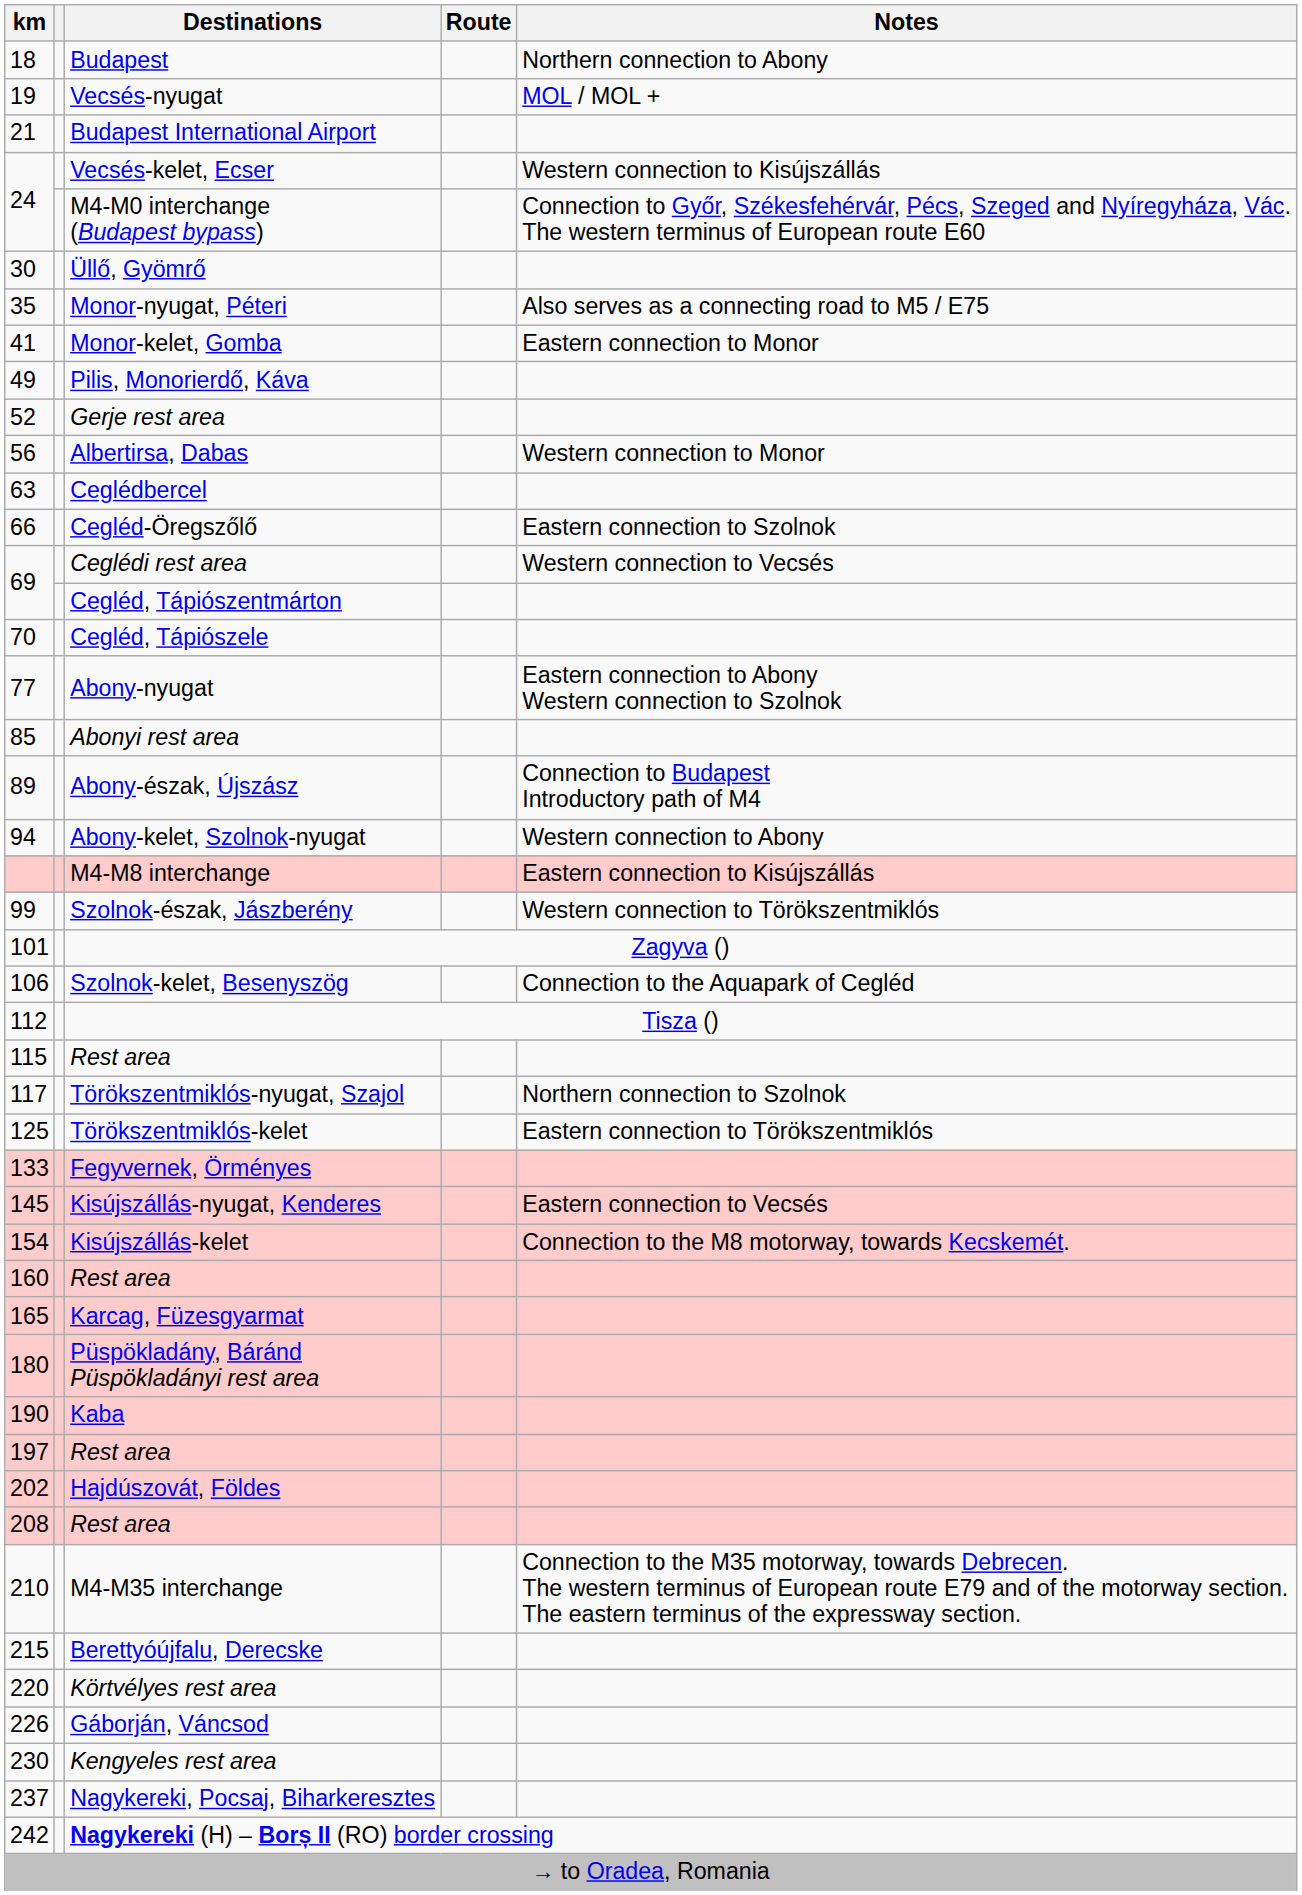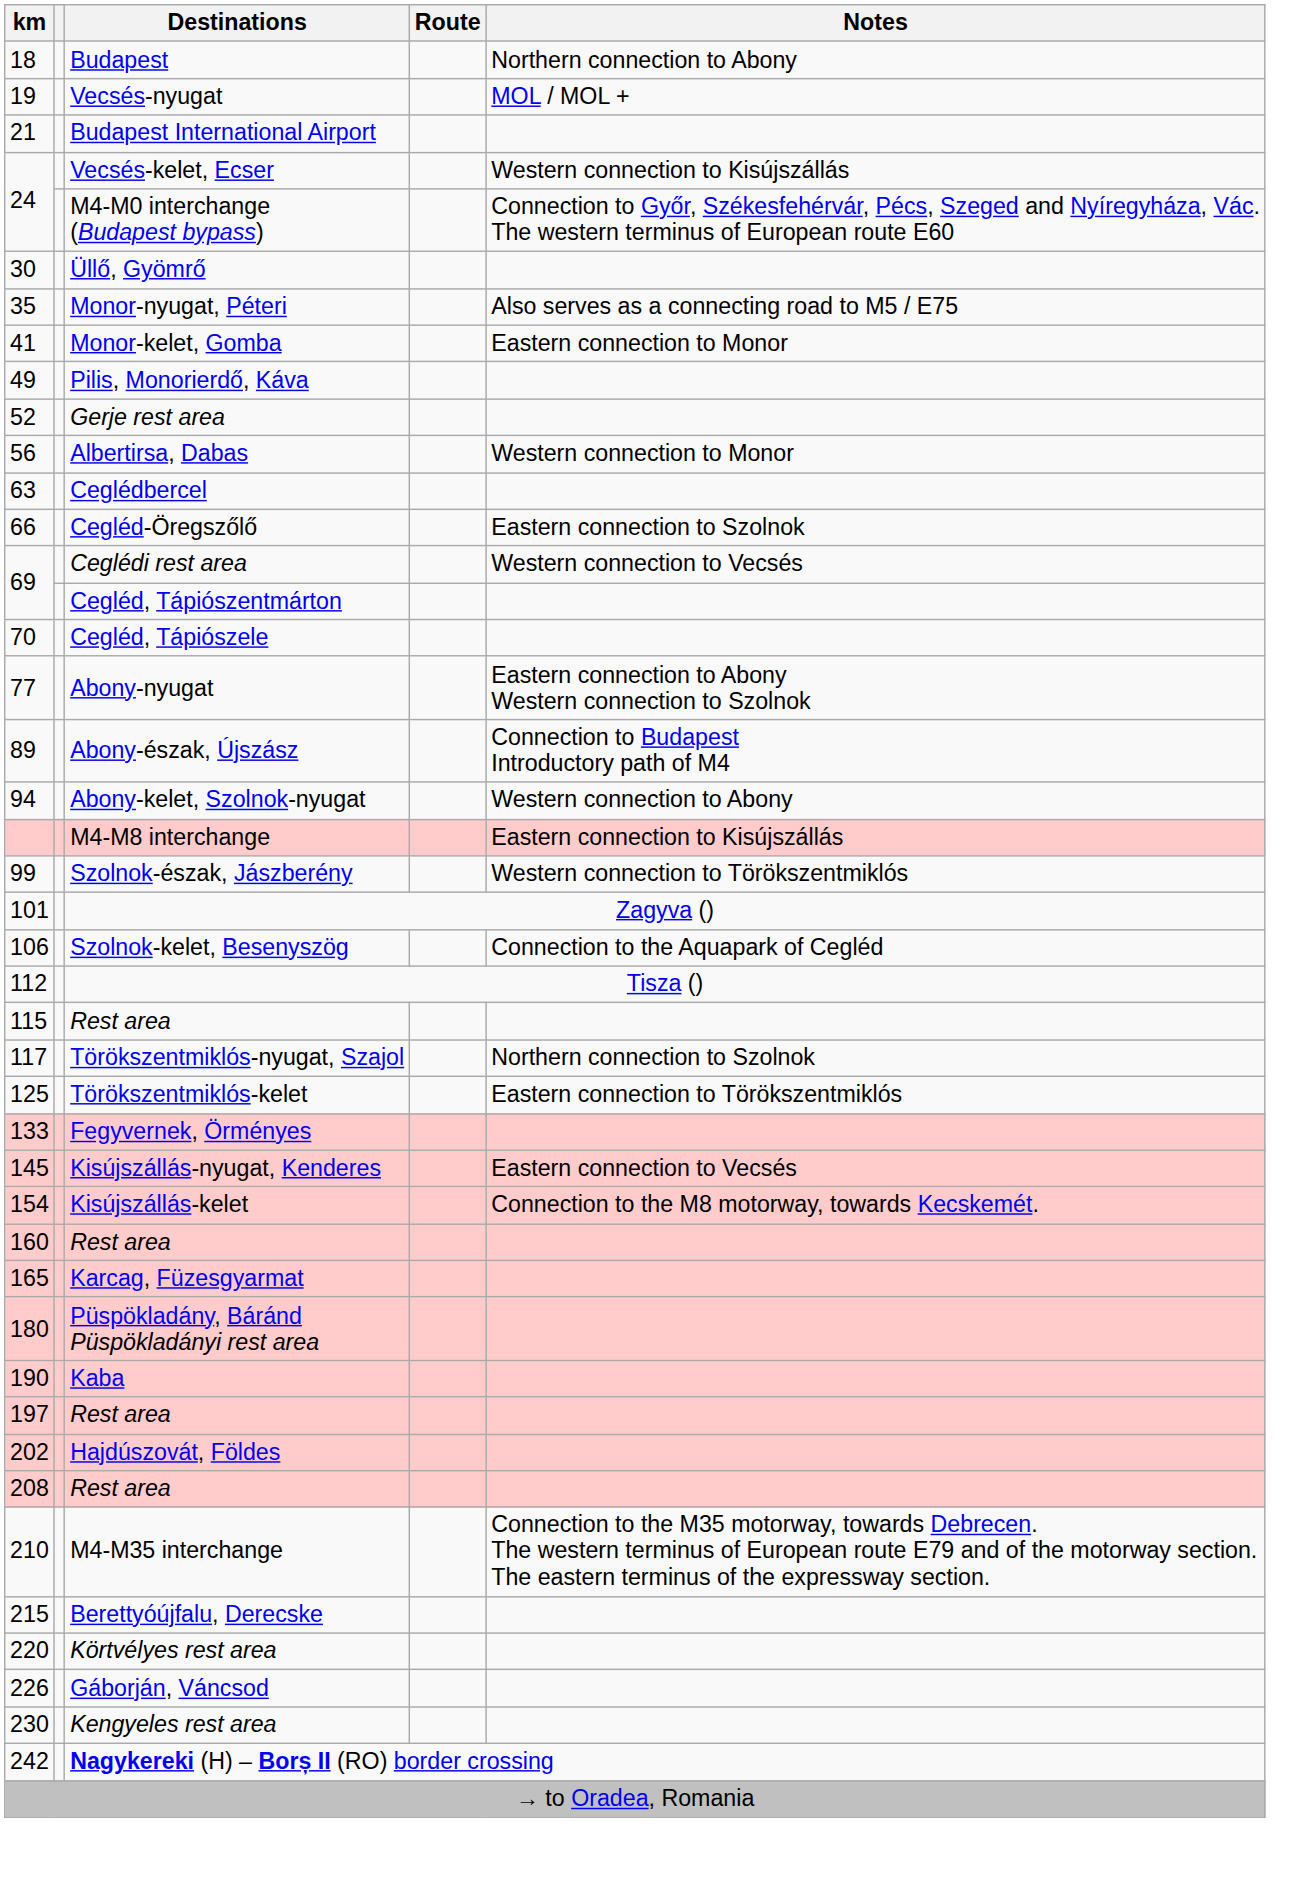- row: 85 | Abonyi rest area
- row: 237 | Nagykereki, Pocsaj, Biharkeresztes
